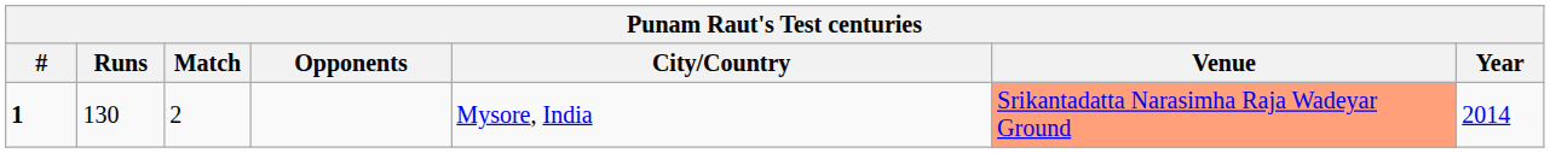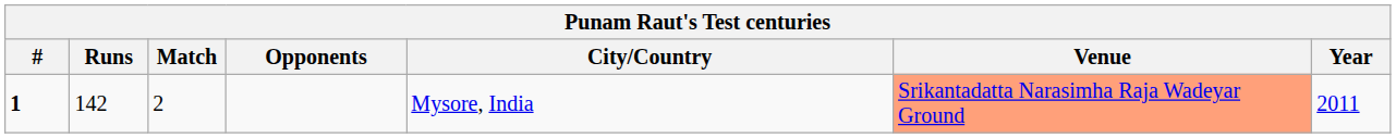1 | Runs: 130 -> 142
1 | Year: 2014 -> 2011
